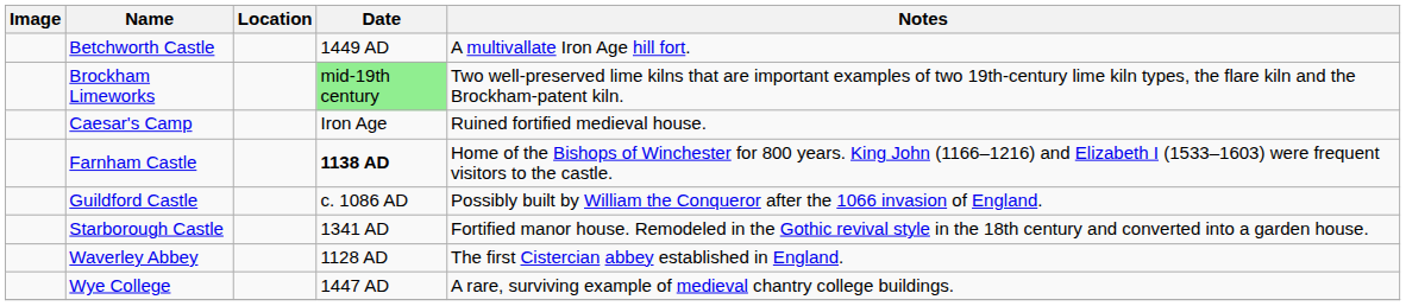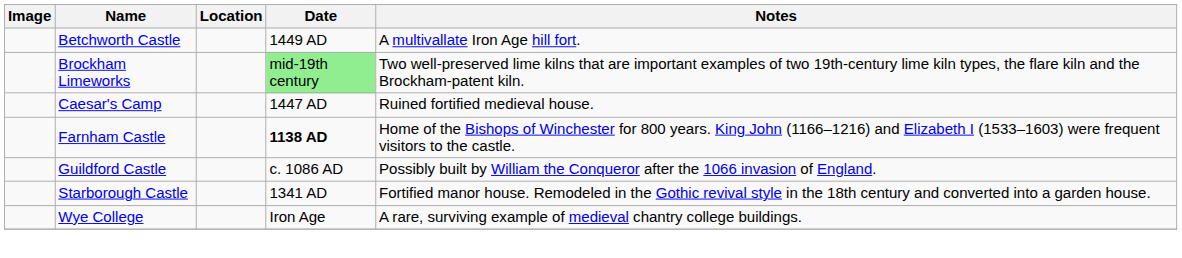Caesar's Camp | Date: Iron Age -> 1447 AD
- row: Waverley Abbey | 1128 AD | The first Cistercian abbey established in England.
Wye College | Date: 1447 AD -> Iron Age
